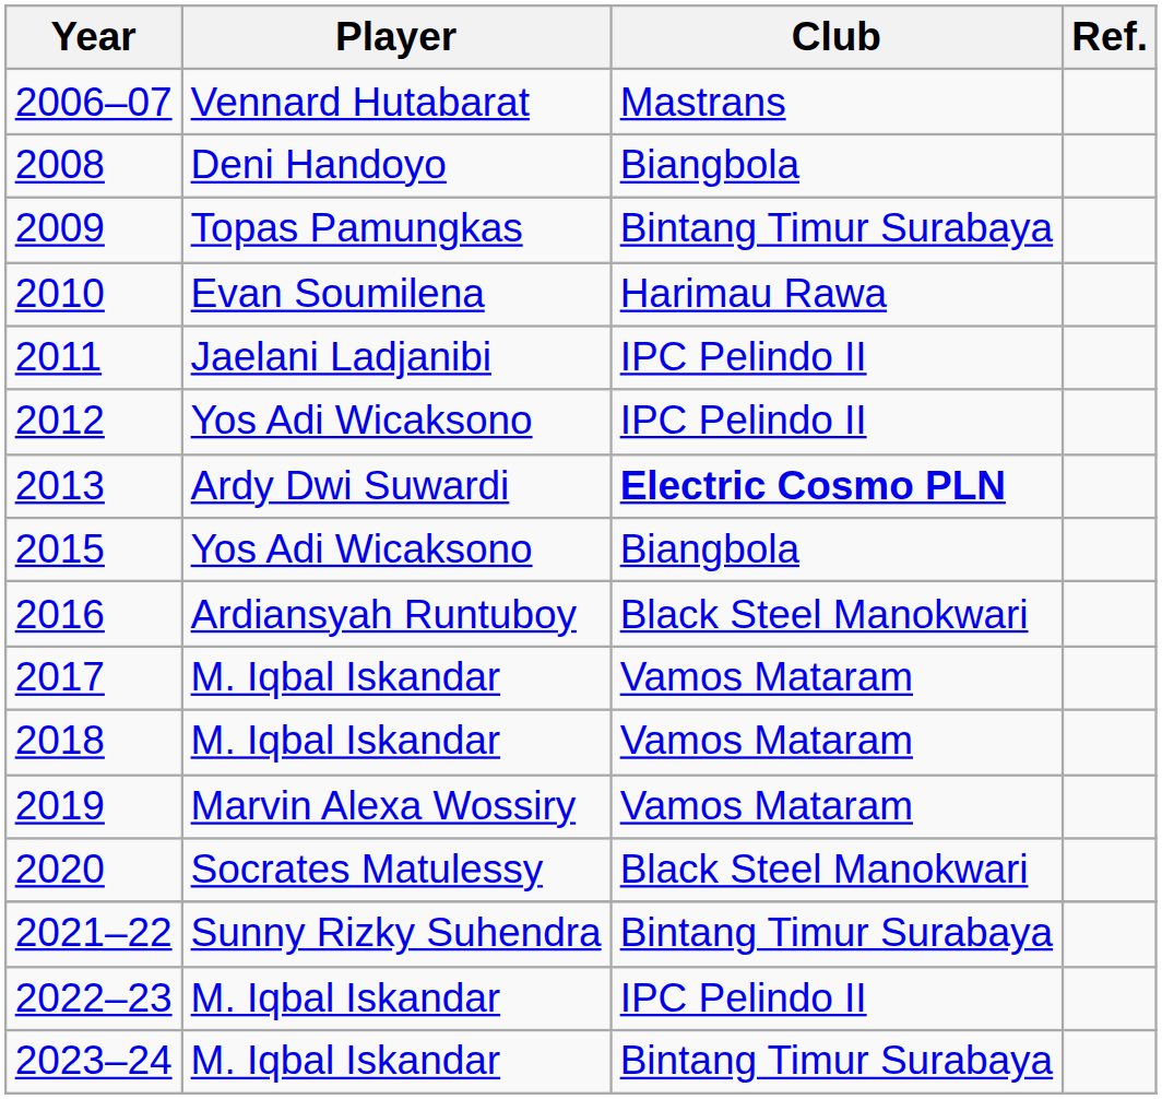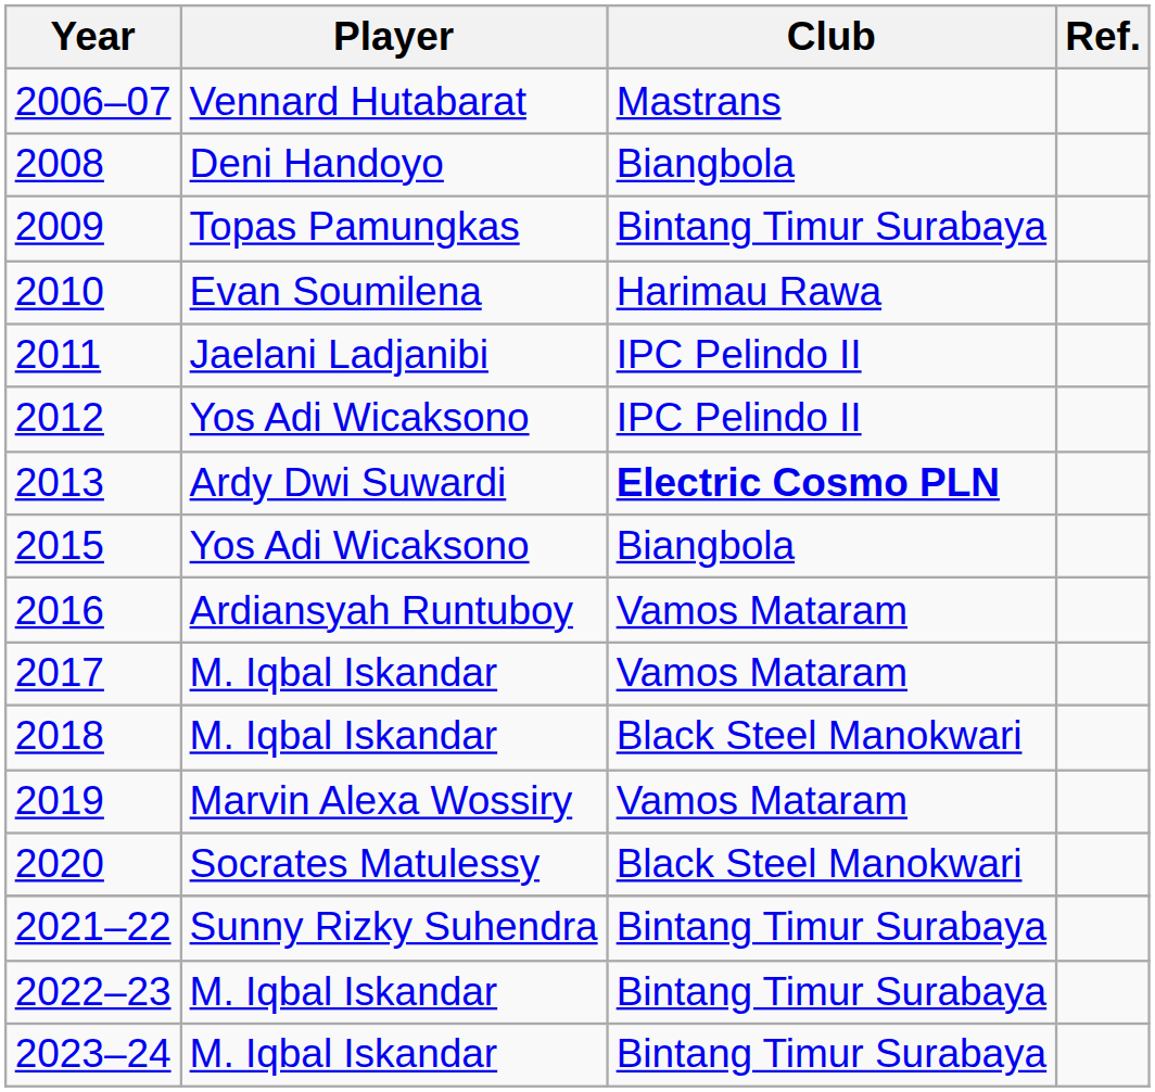2016 | Club: Black Steel Manokwari -> Vamos Mataram
2018 | Club: Vamos Mataram -> Black Steel Manokwari
2022–23 | Club: IPC Pelindo II -> Bintang Timur Surabaya
